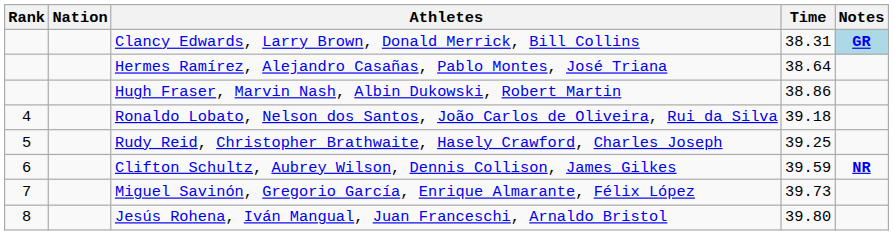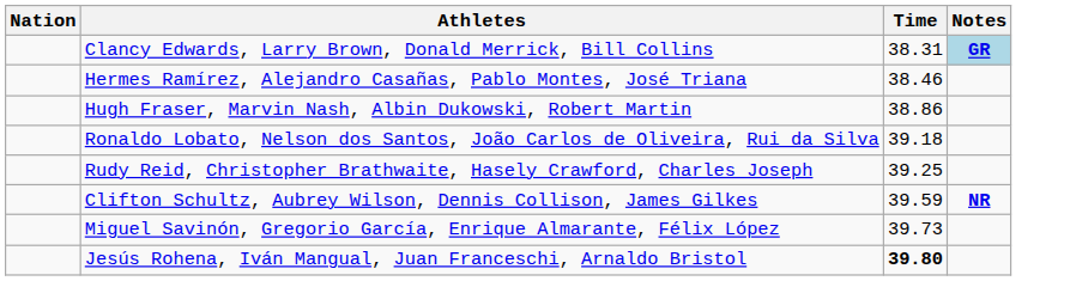- column: Rank | 4 | 5 | 6 | 7 | 8
Hermes Ramírez, Alejandro Casañas, Pablo Montes, José Triana | Time: 38.64 -> 38.46
Jesús Rohena, Iván Mangual, Juan Franceschi, Arnaldo Bristol | Time: normal -> bold
